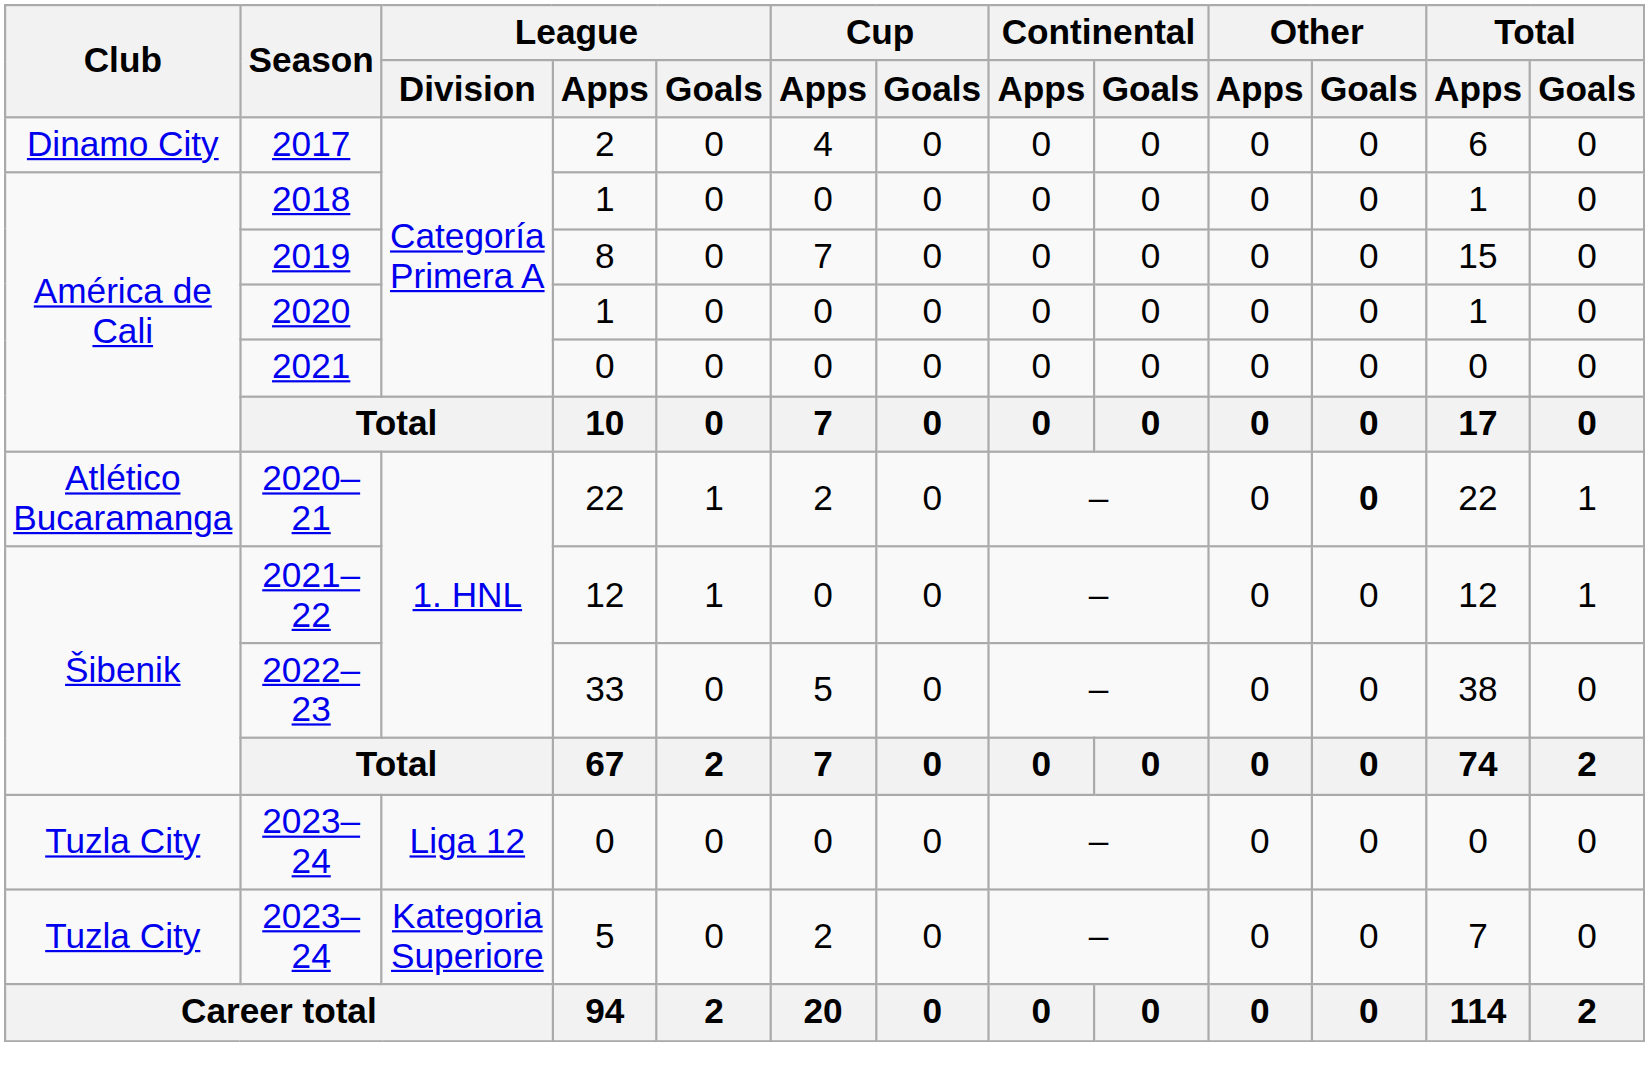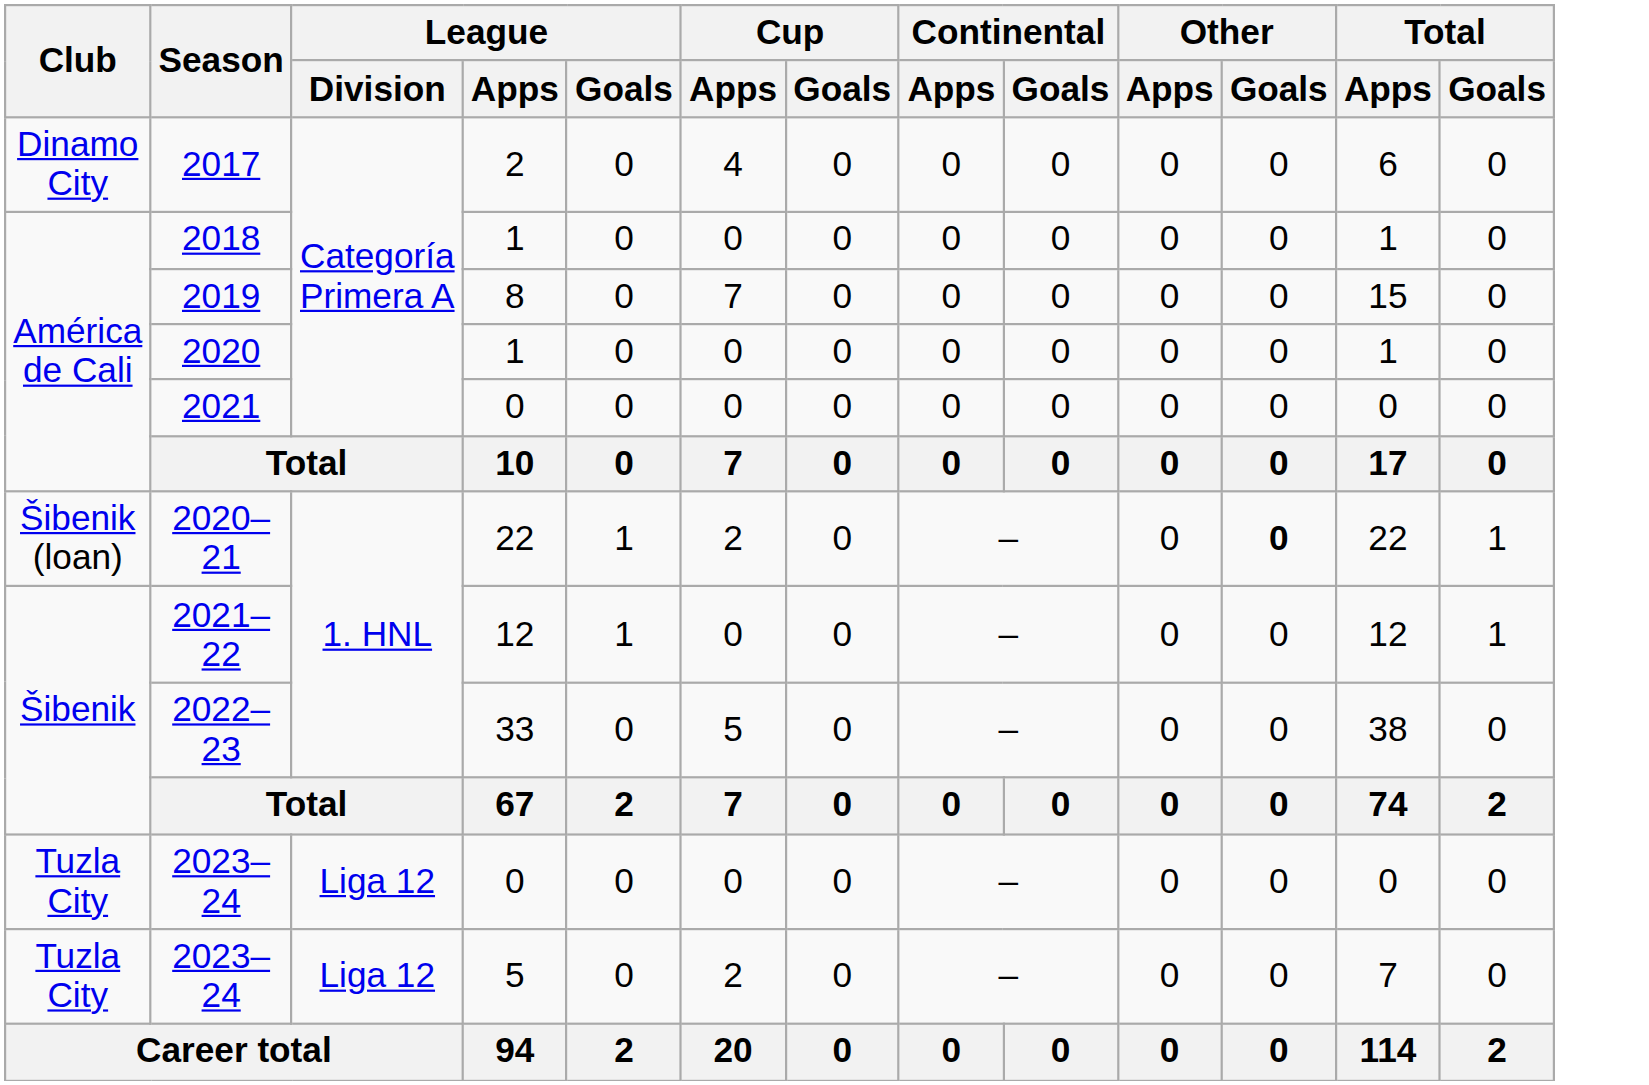2020–21 | Club: Atlético Bucaramanga -> Šibenik (loan)
2023–24 / 5 | League / Division: Kategoria Superiore -> Liga 12
